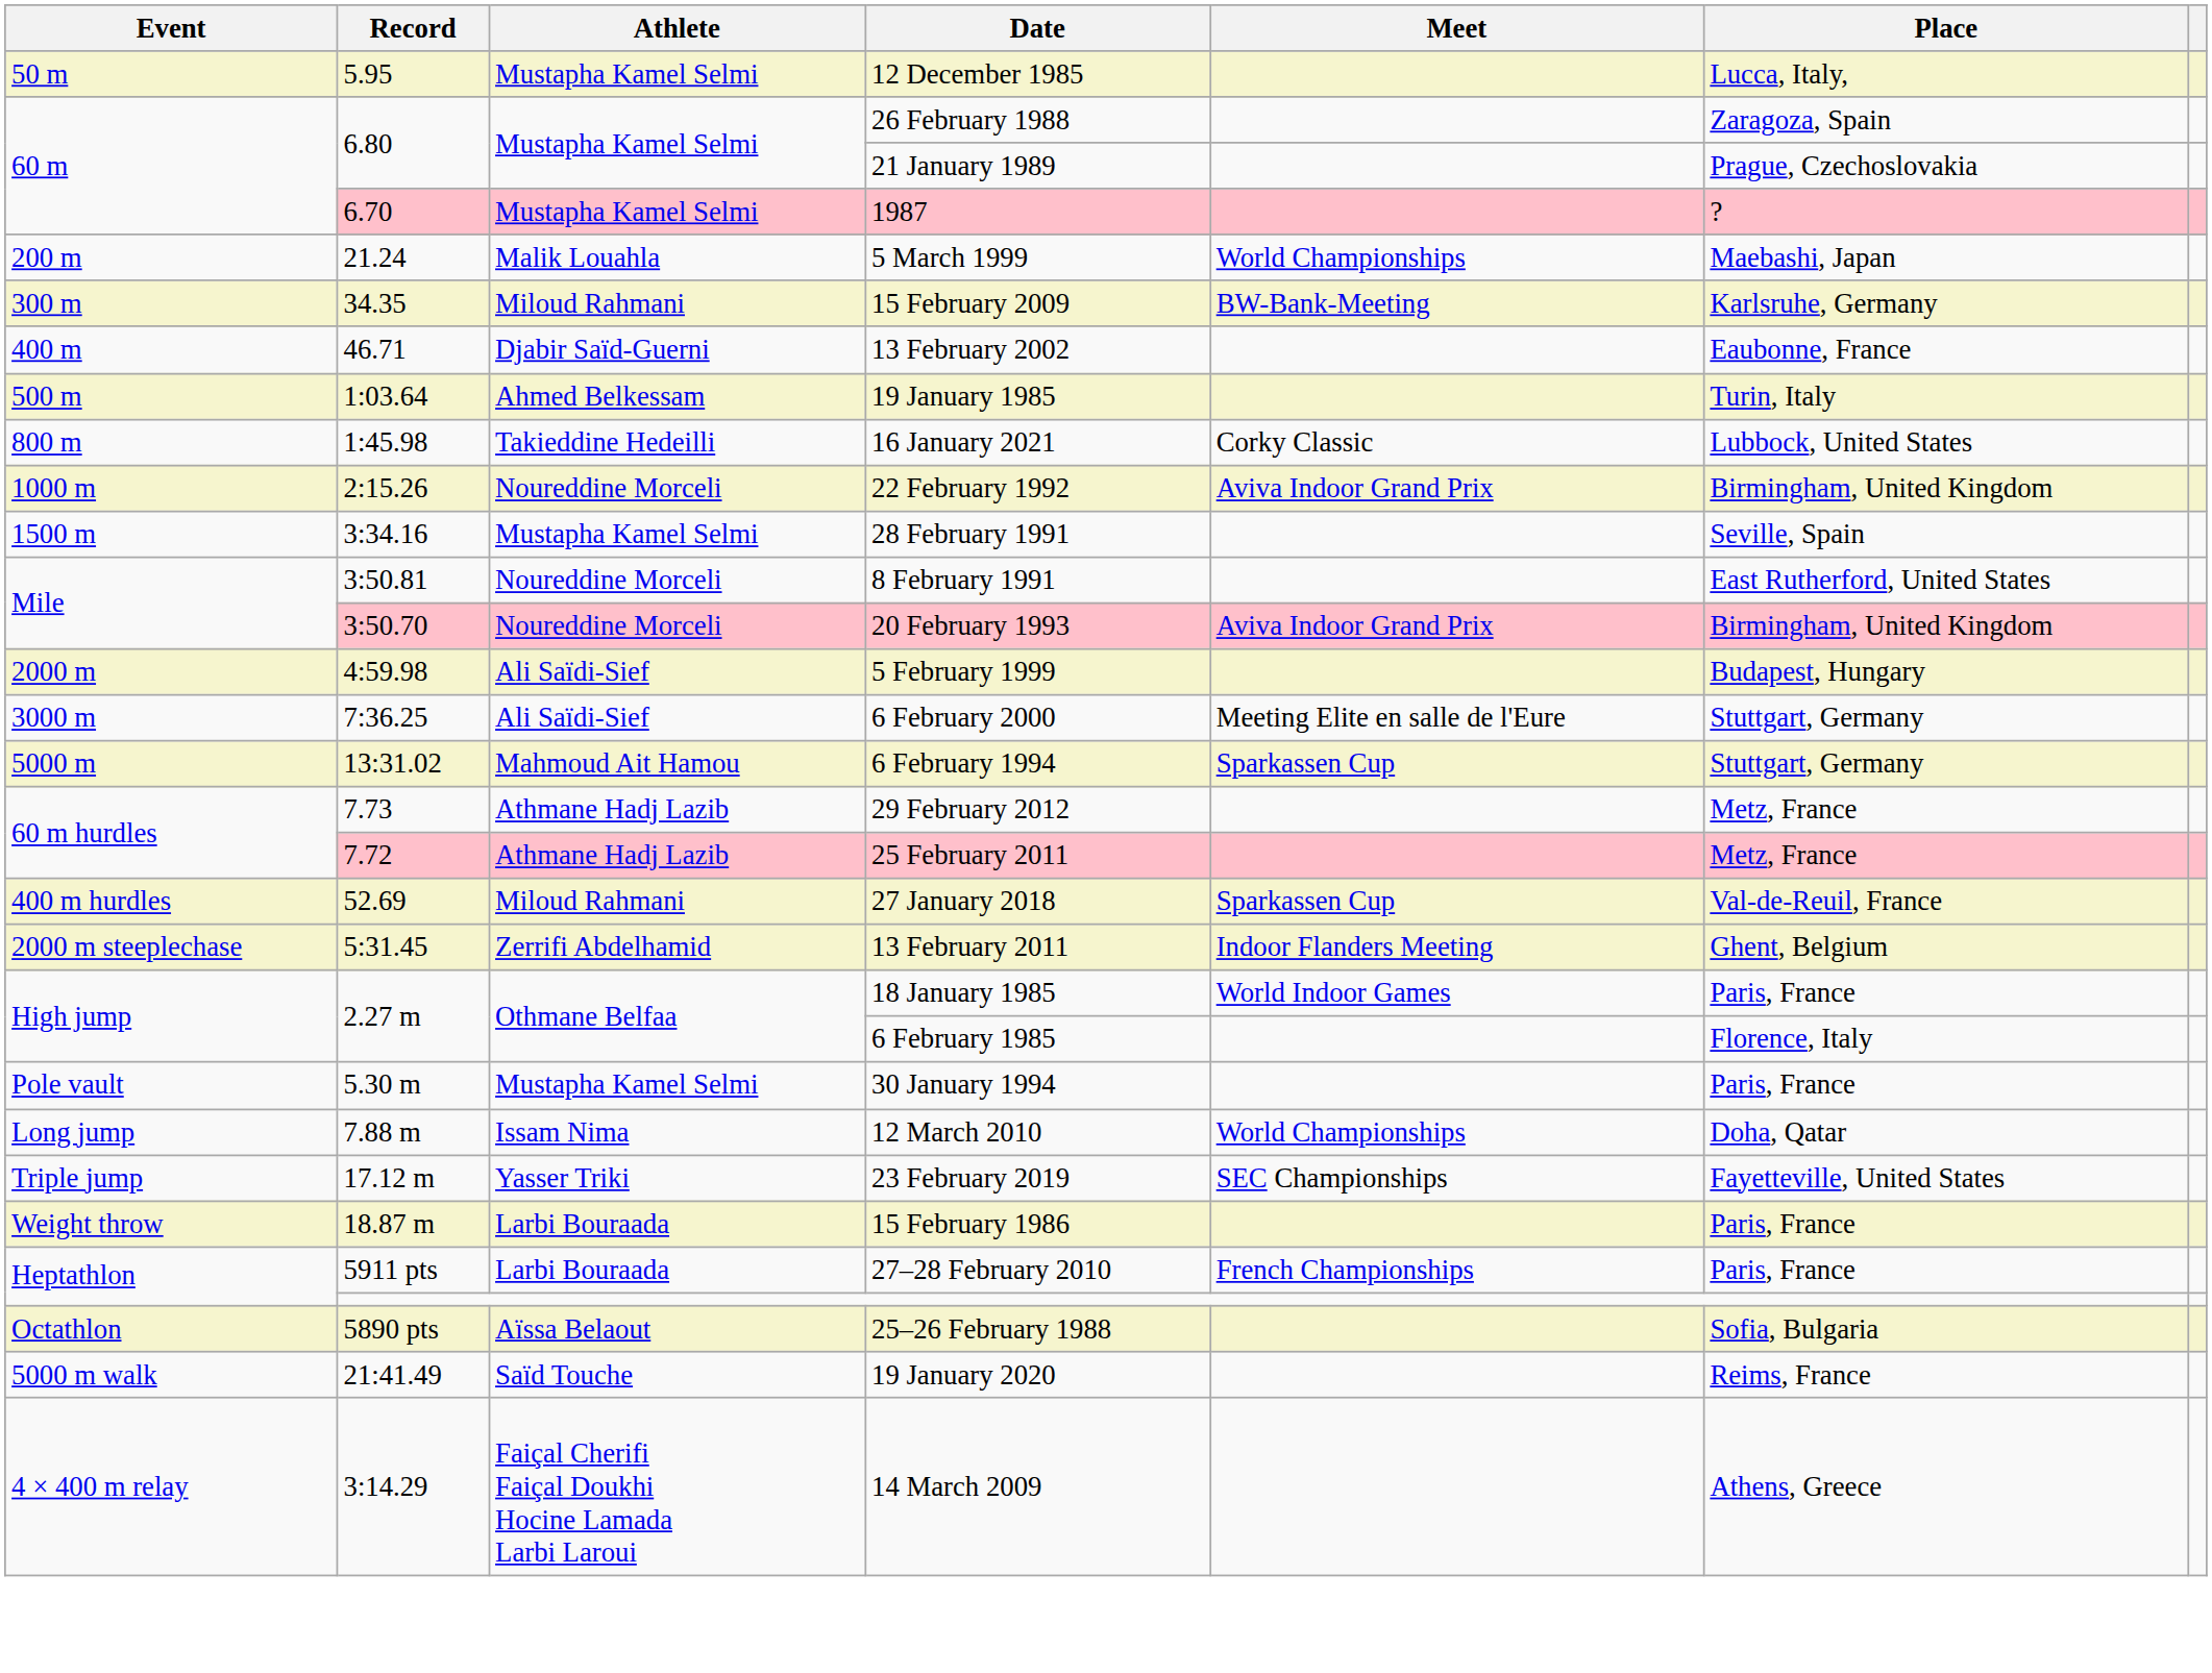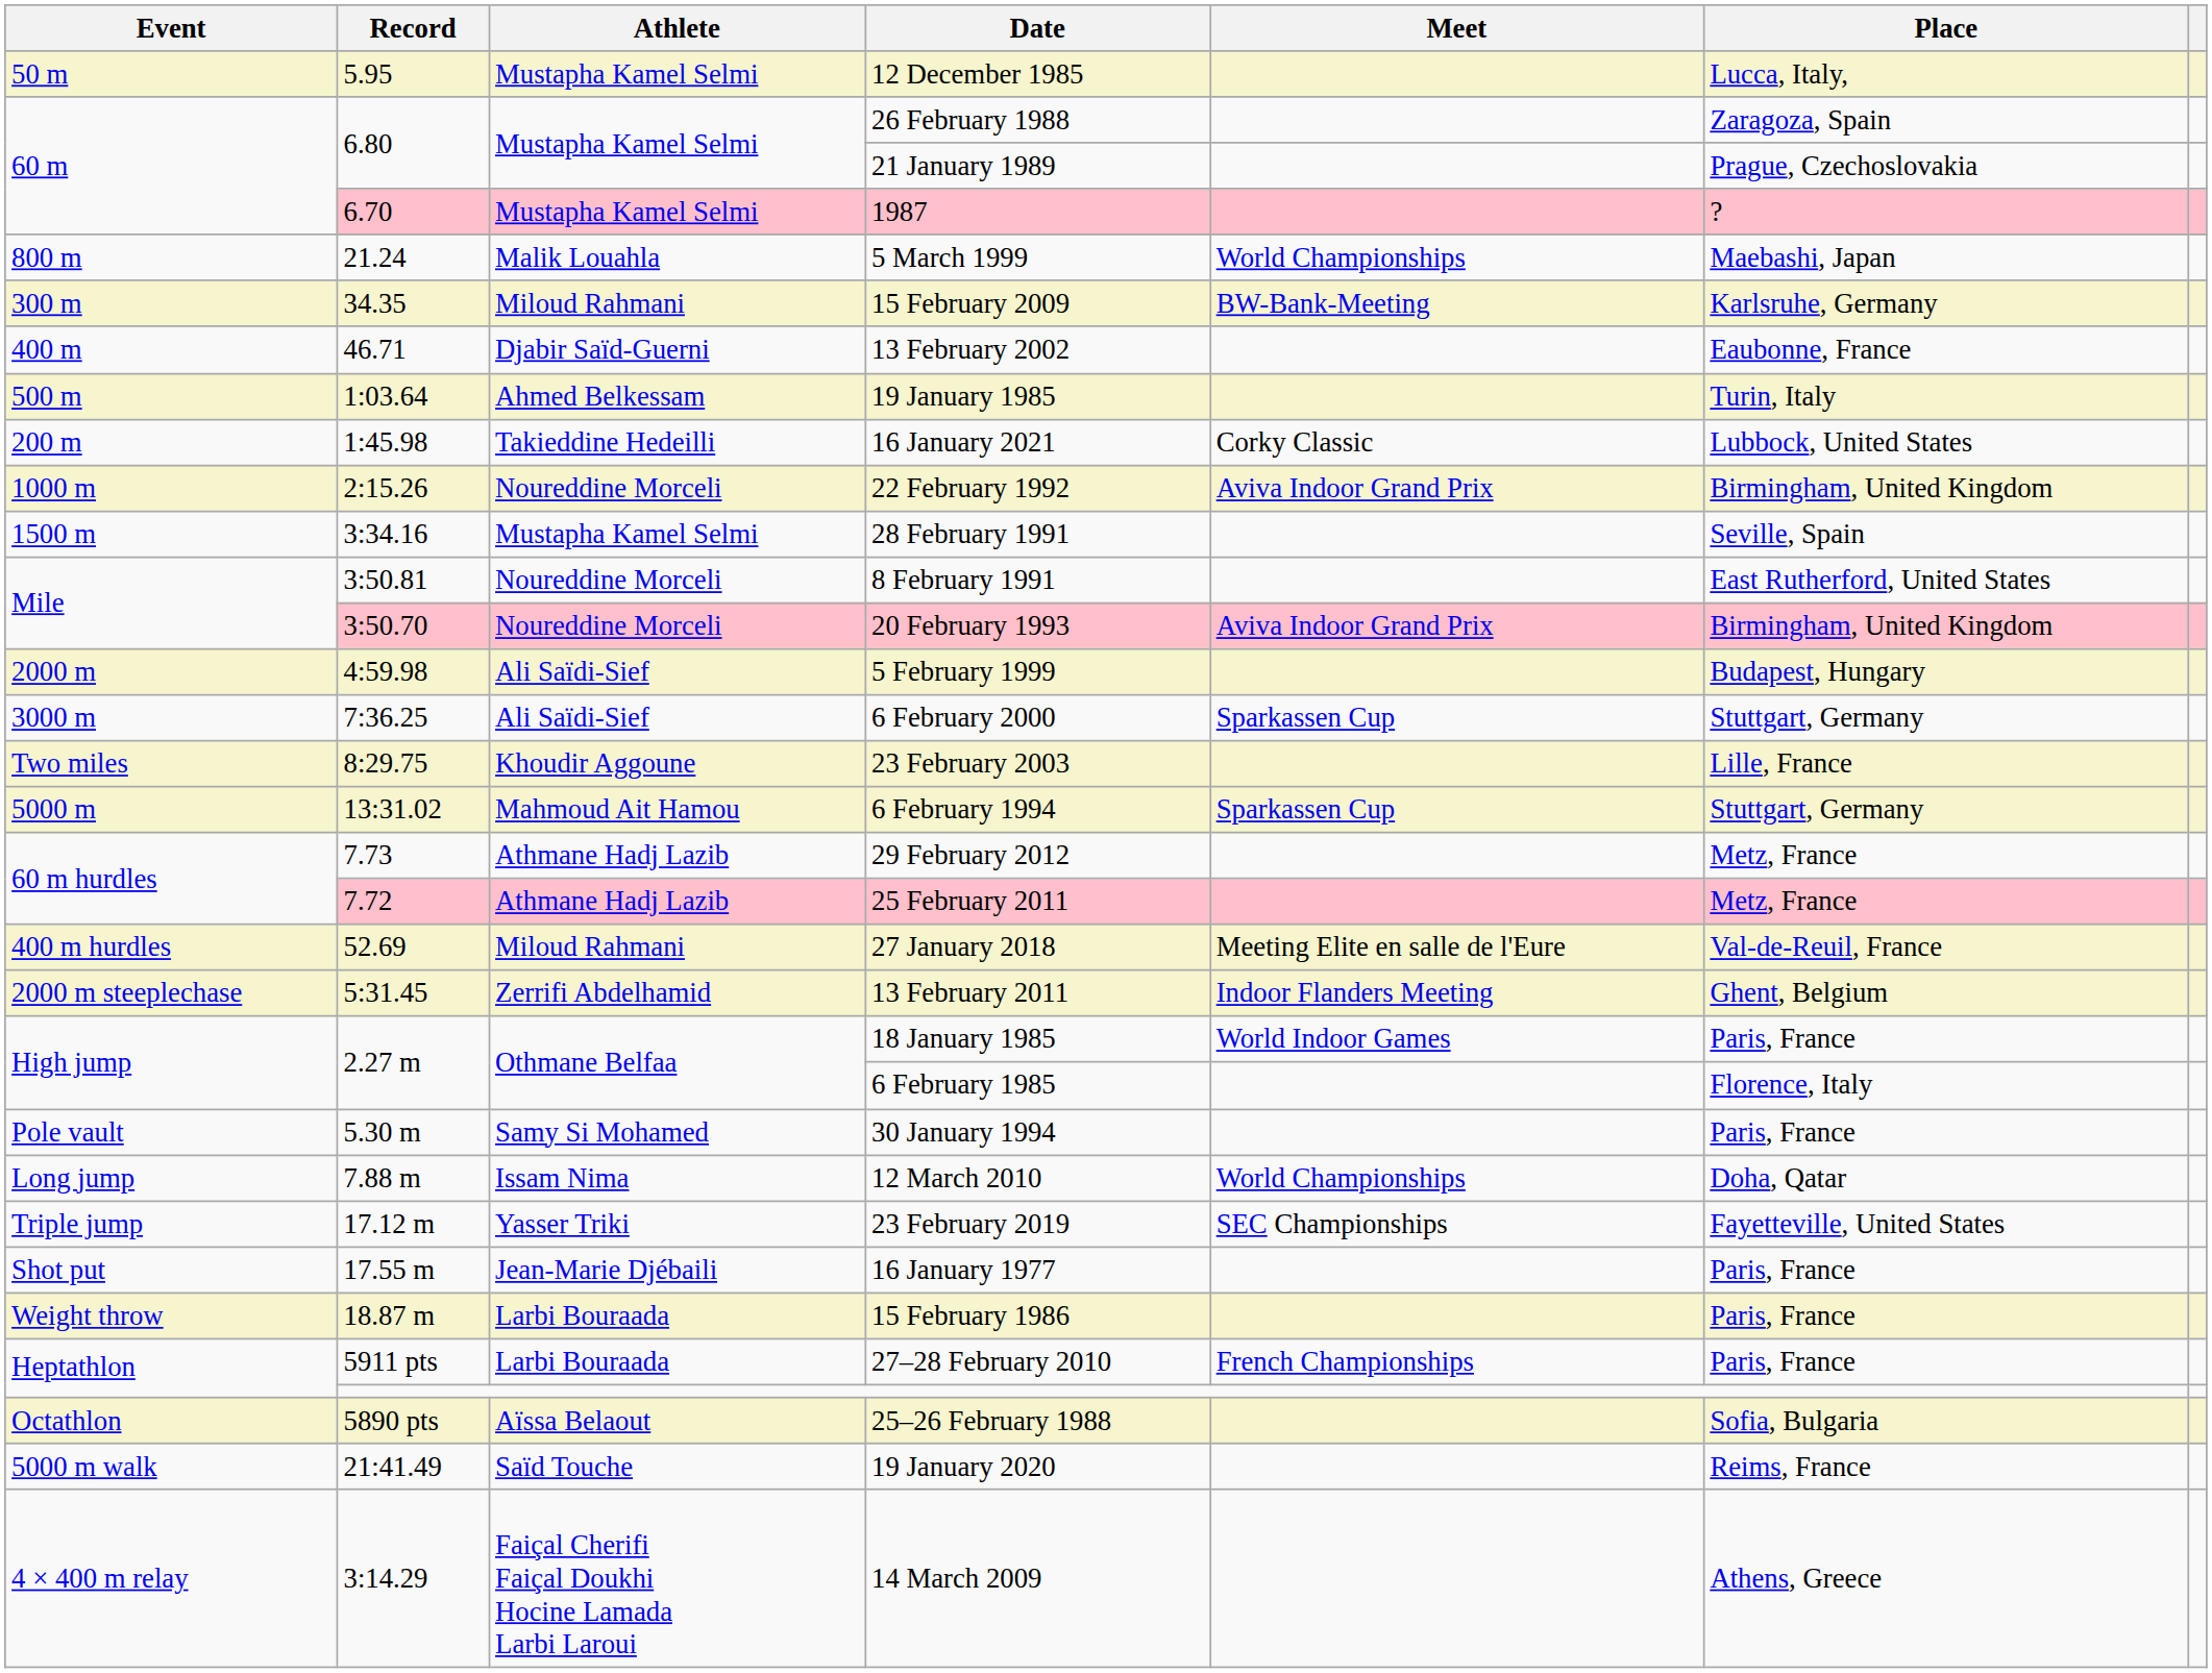5 March 1999 | Event: 200 m -> 800 m
16 January 2021 | Event: 800 m -> 200 m
6 February 2000 | Meet: Meeting Elite en salle de l'Eure -> Sparkassen Cup
+ row: Two miles | 8:29.75 | Khoudir Aggoune | 23 February 2003 | Lille, France
27 January 2018 | Meet: Sparkassen Cup -> Meeting Elite en salle de l'Eure
30 January 1994 | Athlete: Mustapha Kamel Selmi -> Samy Si Mohamed
+ row: Shot put | 17.55 m | Jean-Marie Djébaili | 16 January 1977 | Paris, France
